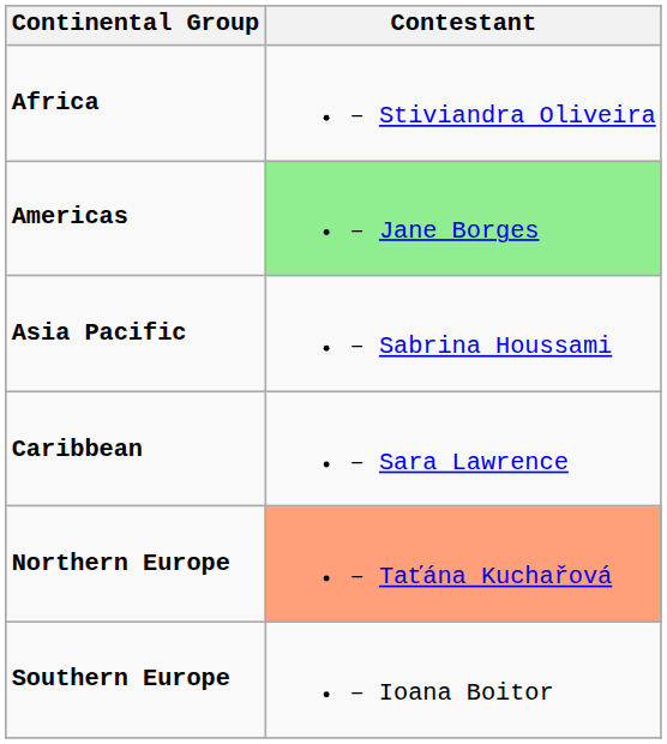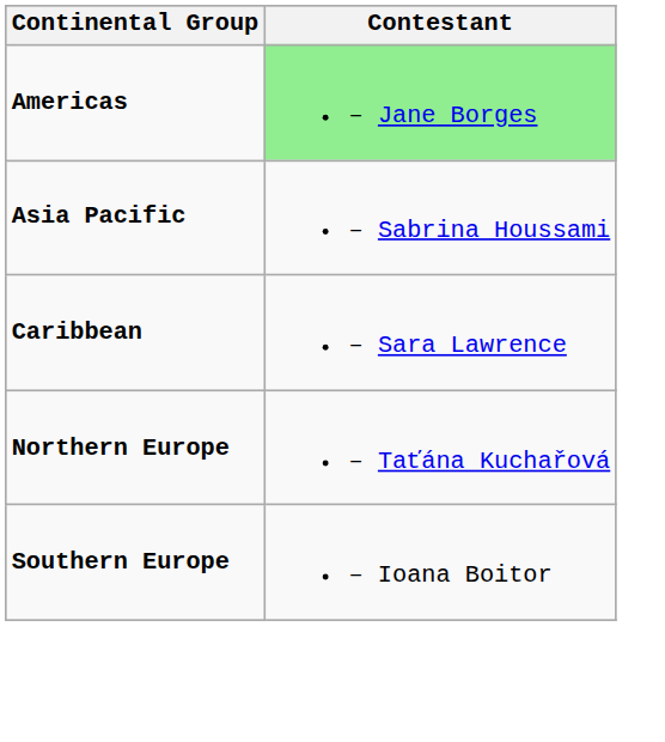- row: Africa | – Stiviandra Oliveira
Northern Europe | Contestant: lightsalmon background -> no background
